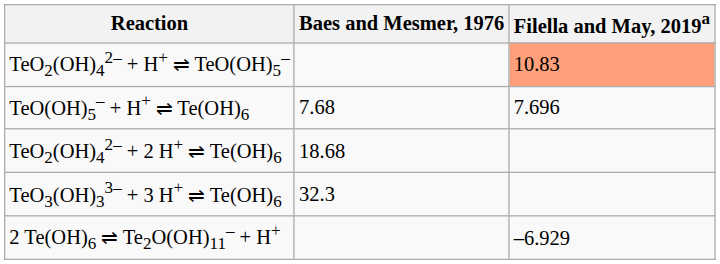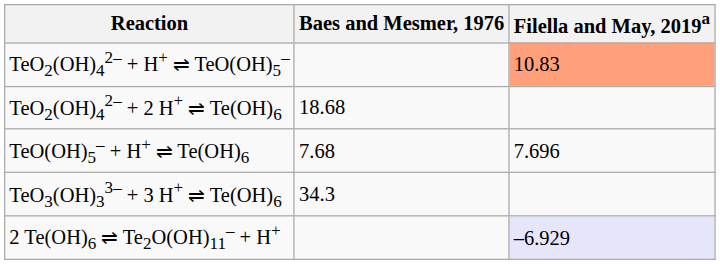rows swapped: TeO(OH)5‒ + H+ ⇌ Te(OH)6 <-> TeO2(OH)42‒ + 2 H+ ⇌ Te(OH)6
TeO3(OH)33‒ + 3 H+ ⇌ Te(OH)6 | Baes and Mesmer, 1976: 32.3 -> 34.3
2 Te(OH)6 ⇌ Te2O(OH)11‒ + H+ | Filella and May, 2019a: no background -> lavender background
